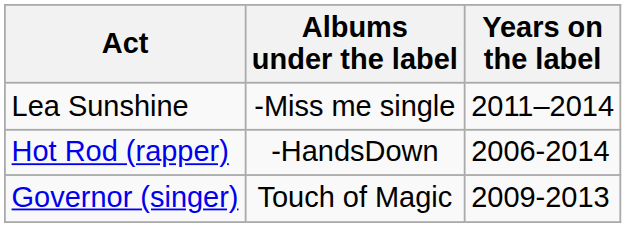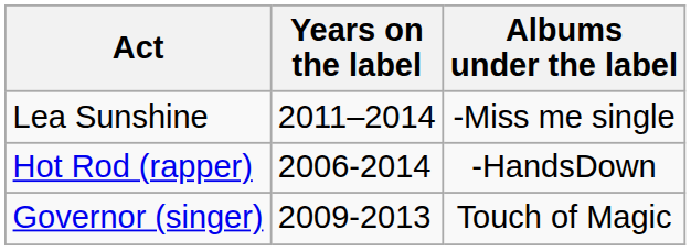columns swapped: Years on the label <-> Albums under the label
